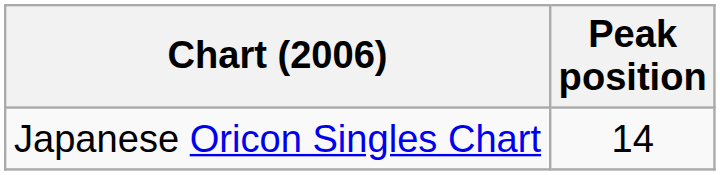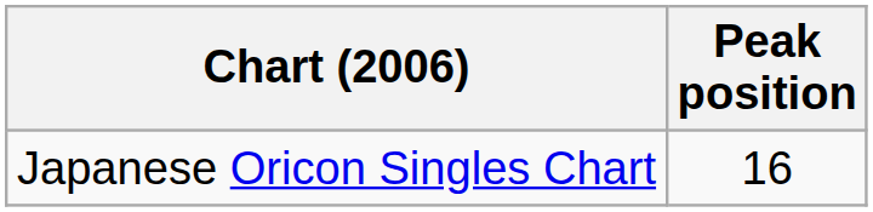Japanese Oricon Singles Chart | Peak position: 14 -> 16
